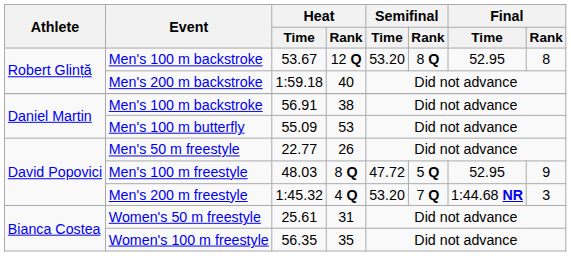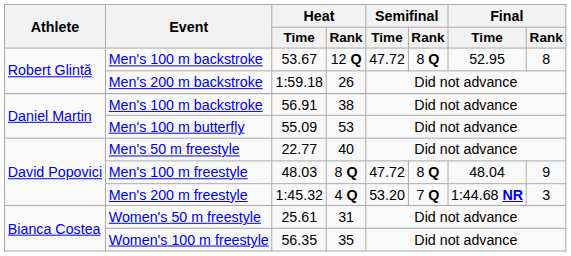53.67 | Semifinal / Time: 53.20 -> 47.72
1:59.18 | Heat / Rank: 40 -> 26
22.77 | Heat / Rank: 26 -> 40
48.03 | Semifinal / Rank: 5 Q -> 8 Q
48.03 | Final / Time: 52.95 -> 48.04
